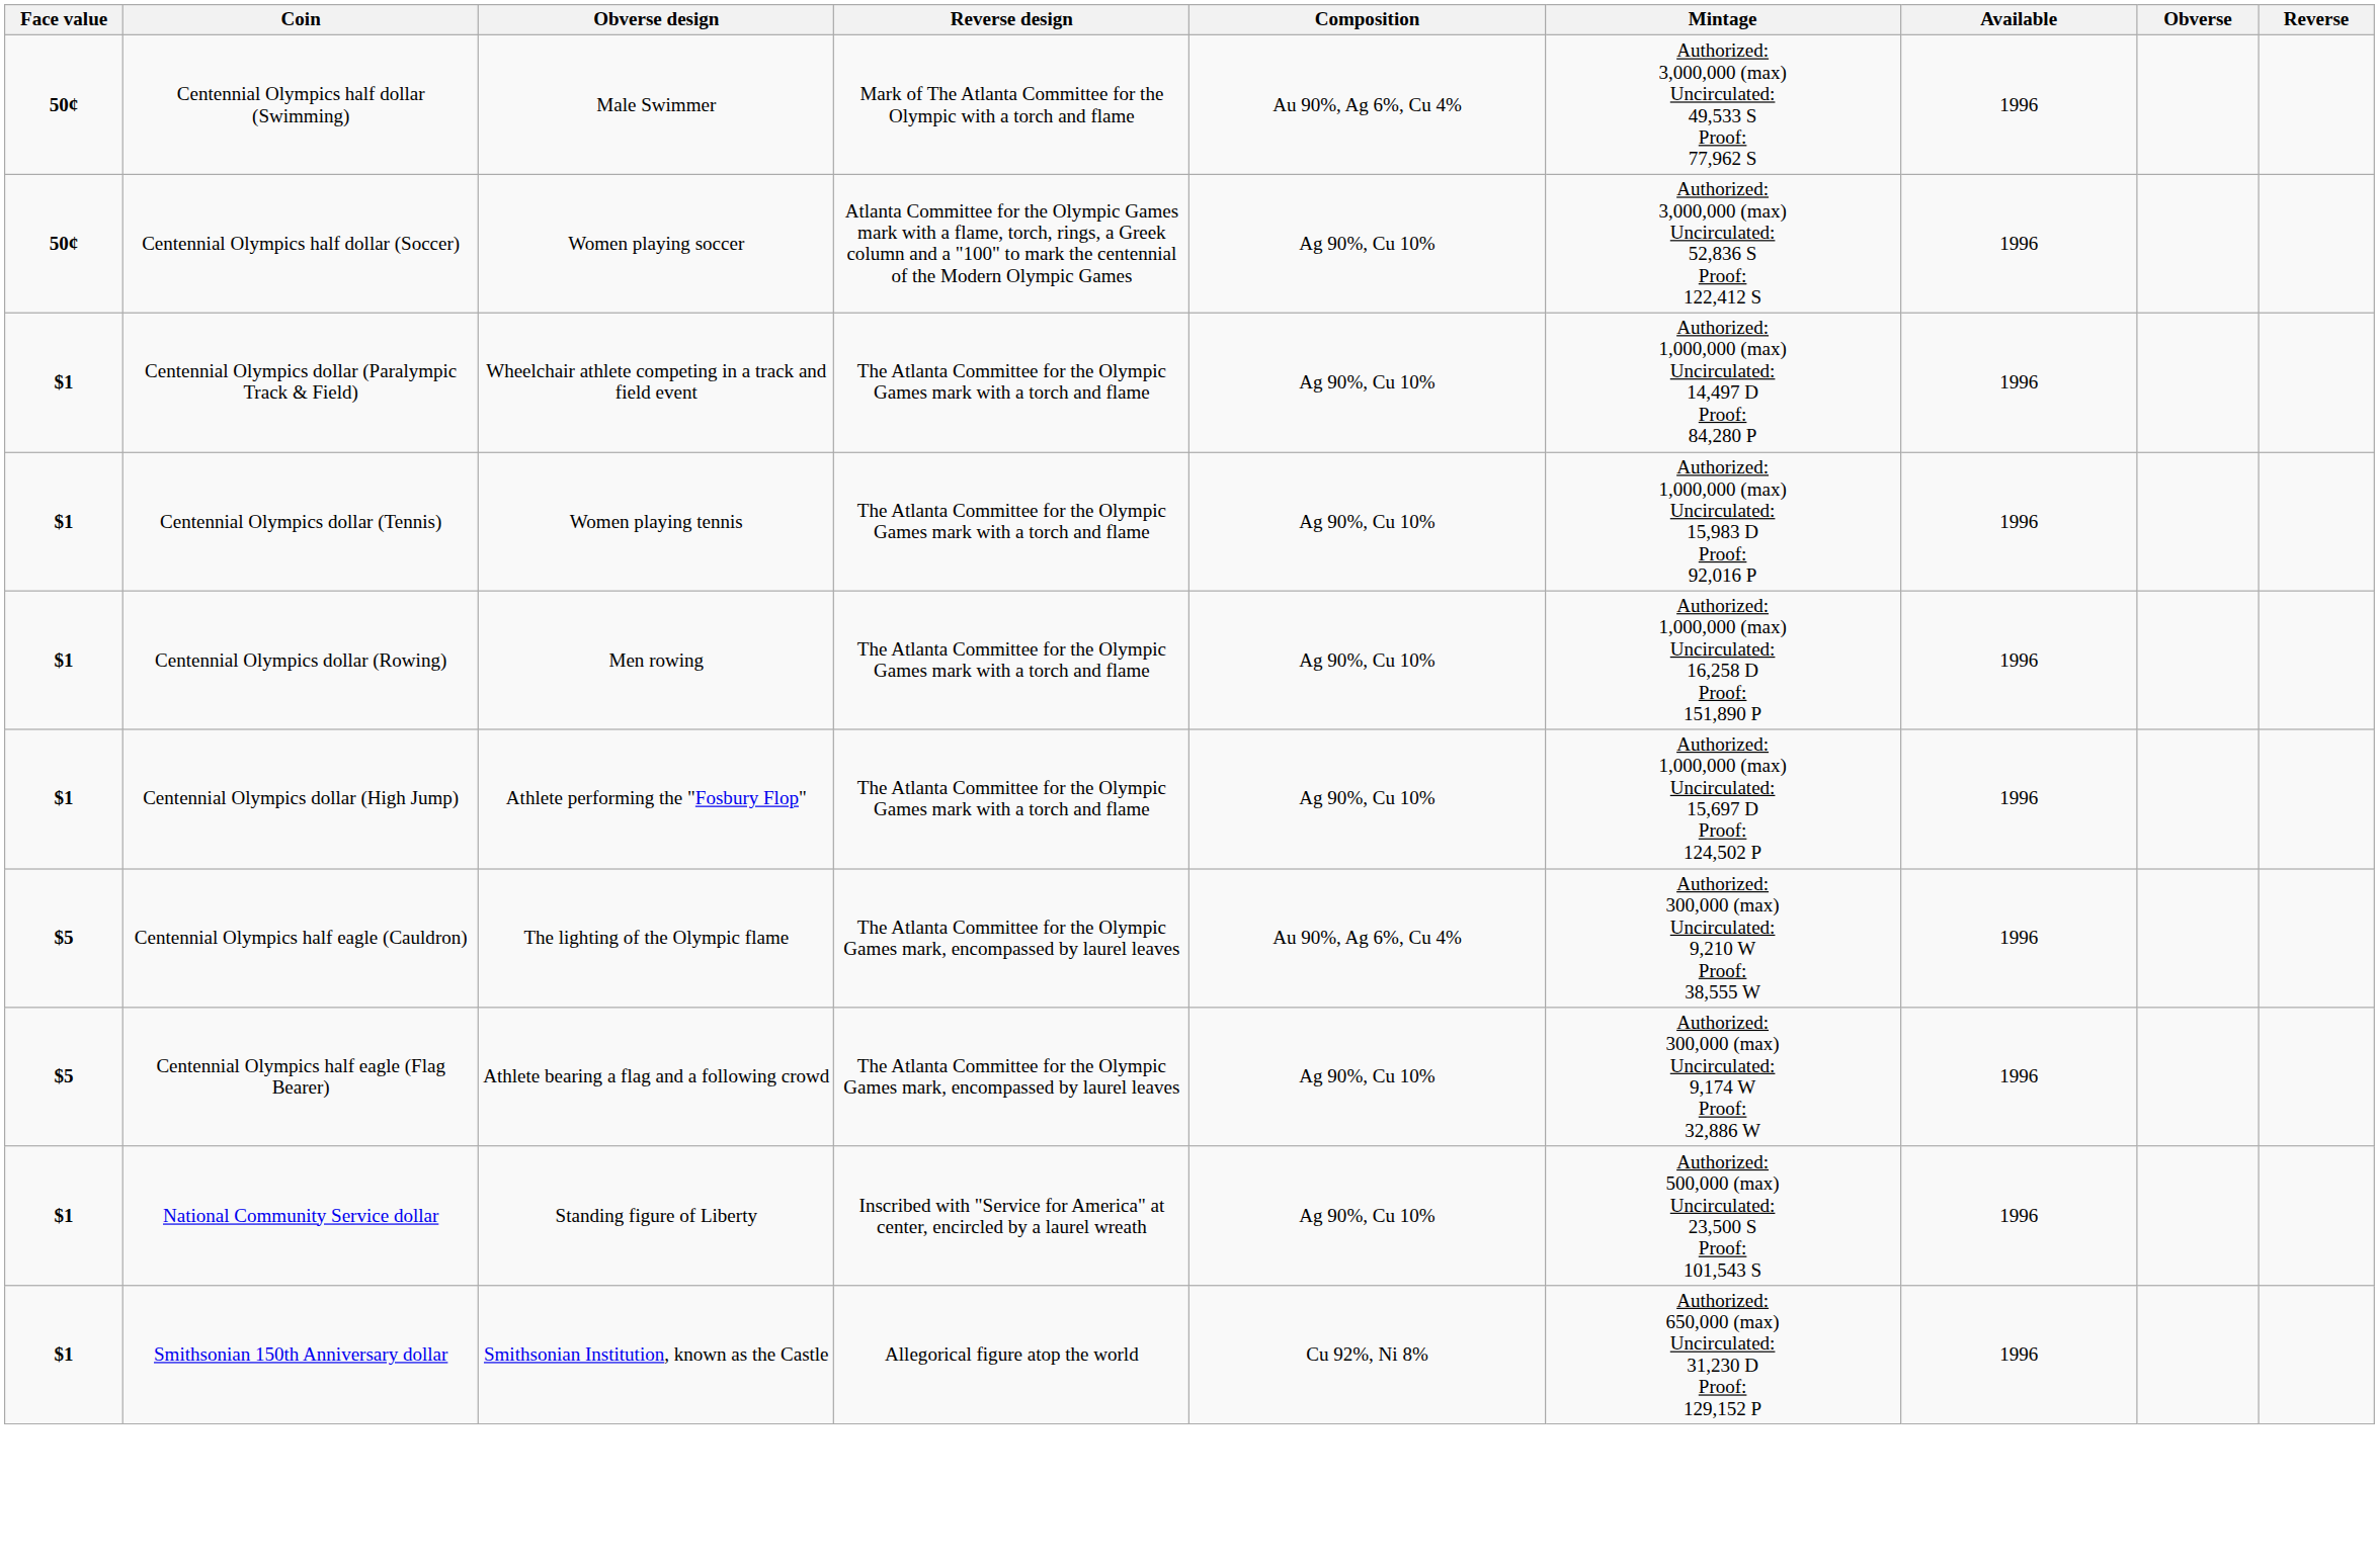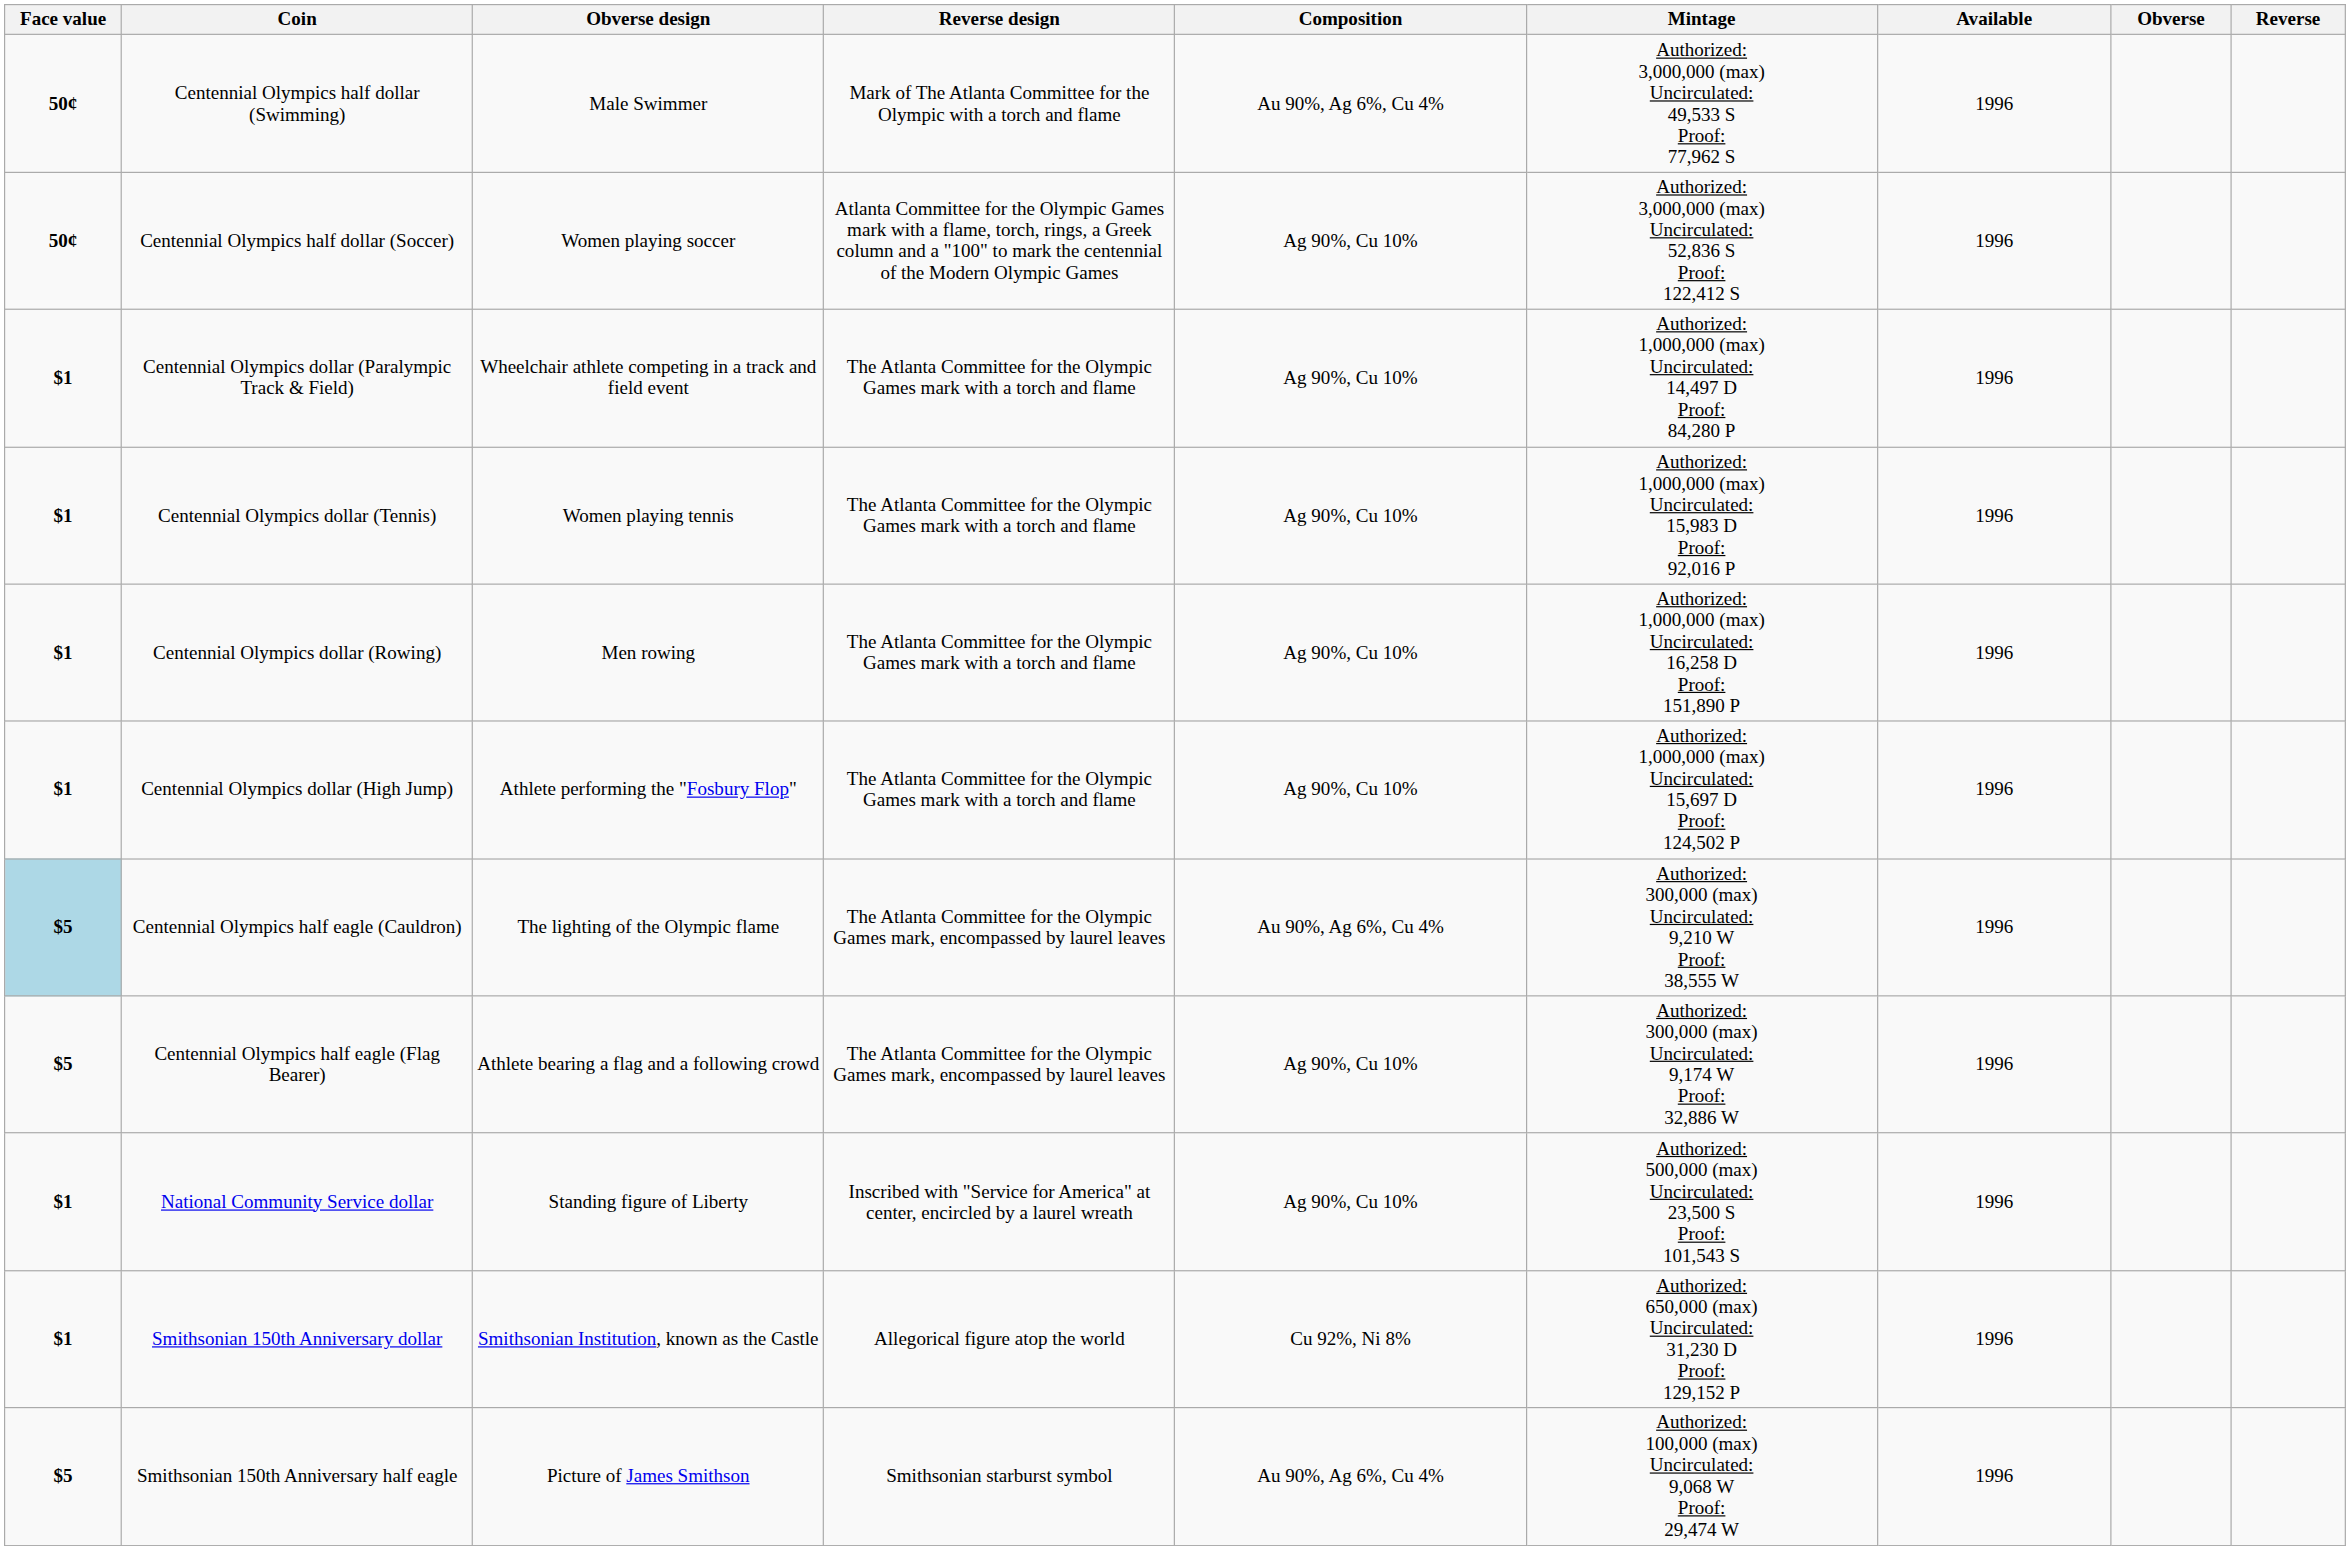Centennial Olympics half eagle (Cauldron) | Face value: no background -> lightblue background
+ row: $5 | Smithsonian 150th Anniversary half eagle | Picture of James Smithson | Smithsonian starburst symbol | Au 90%, Ag 6%, Cu 4% | Authorized: 100,000 (max) Uncirculated: 9,068 W Proof: 29,474 W | 1996
